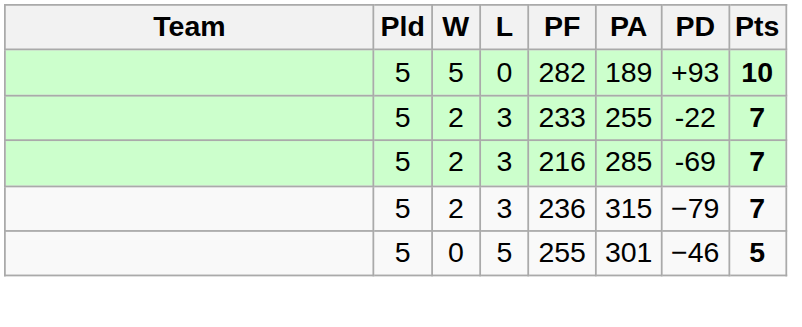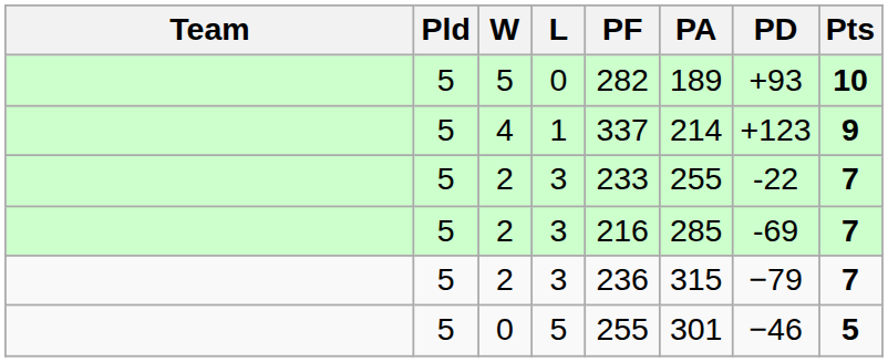+ row: 5 | 4 | 1 | 337 | 214 | +123 | 9
